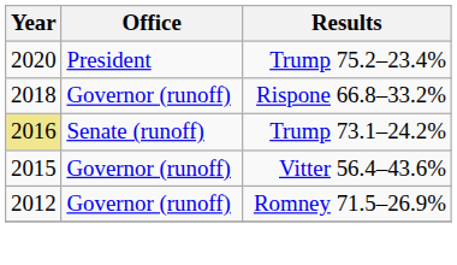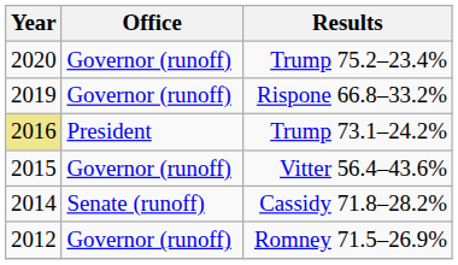Trump 75.2–23.4% | Office: President -> Governor (runoff)
Rispone 66.8–33.2% | Year: 2018 -> 2019
Trump 73.1–24.2% | Office: Senate (runoff) -> President
+ row: 2014 | Senate (runoff) | Cassidy 71.8–28.2%
